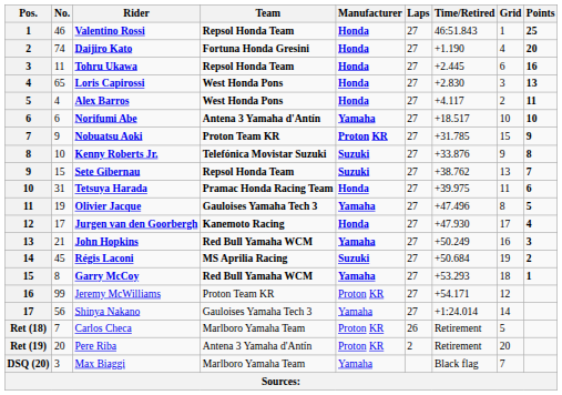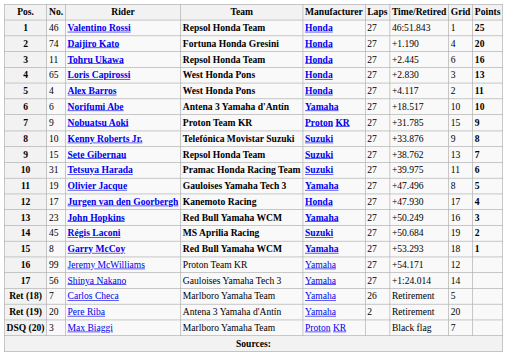Tetsuya Harada | Manufacturer: Honda -> Suzuki
John Hopkins | No.: 21 -> 23
Jeremy McWilliams | Manufacturer: Proton KR -> Yamaha
Carlos Checa | Manufacturer: Proton KR -> Yamaha
Pere Riba | Manufacturer: Proton KR -> Yamaha
Max Biaggi | Manufacturer: Yamaha -> Proton KR
